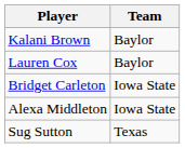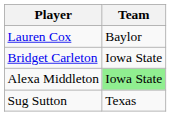- row: Kalani Brown | Baylor
Alexa Middleton | Team: no background -> lightgreen background
